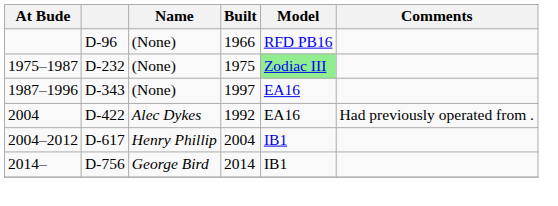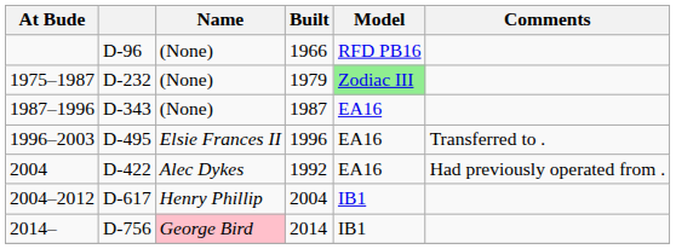1975–1987 | Built: 1975 -> 1979
1987–1996 | Built: 1997 -> 1987
+ row: 1996–2003 | D-495 | Elsie Frances II | 1996 | EA16 | Transferred to .
2014– | Name: no background -> pink background
